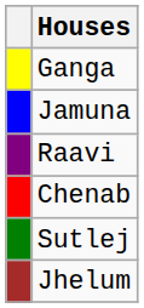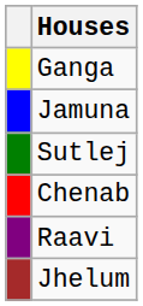rows swapped: Raavi <-> Sutlej
